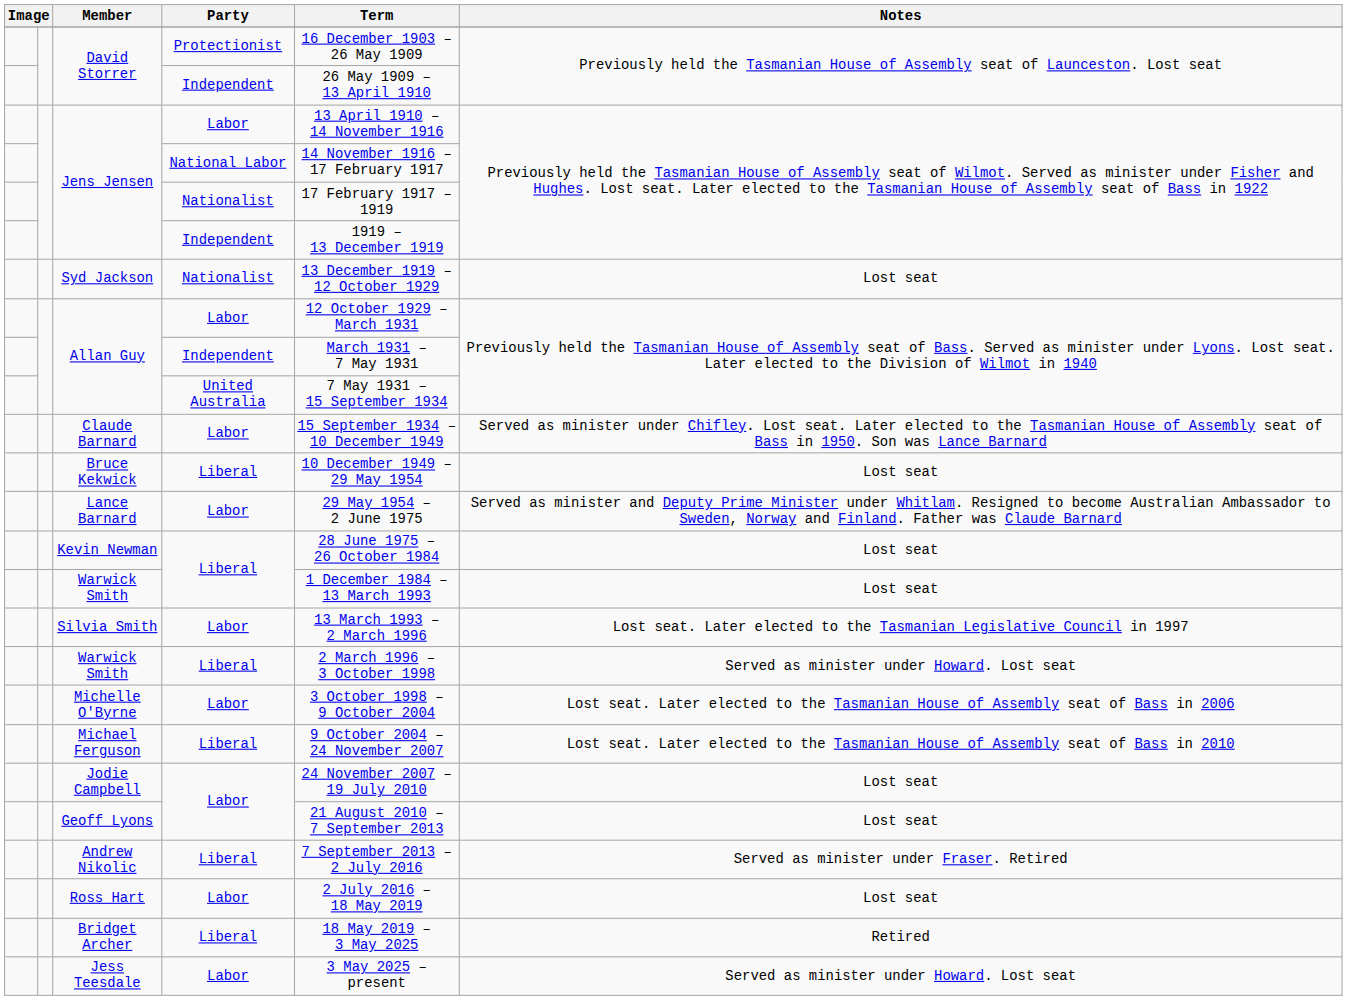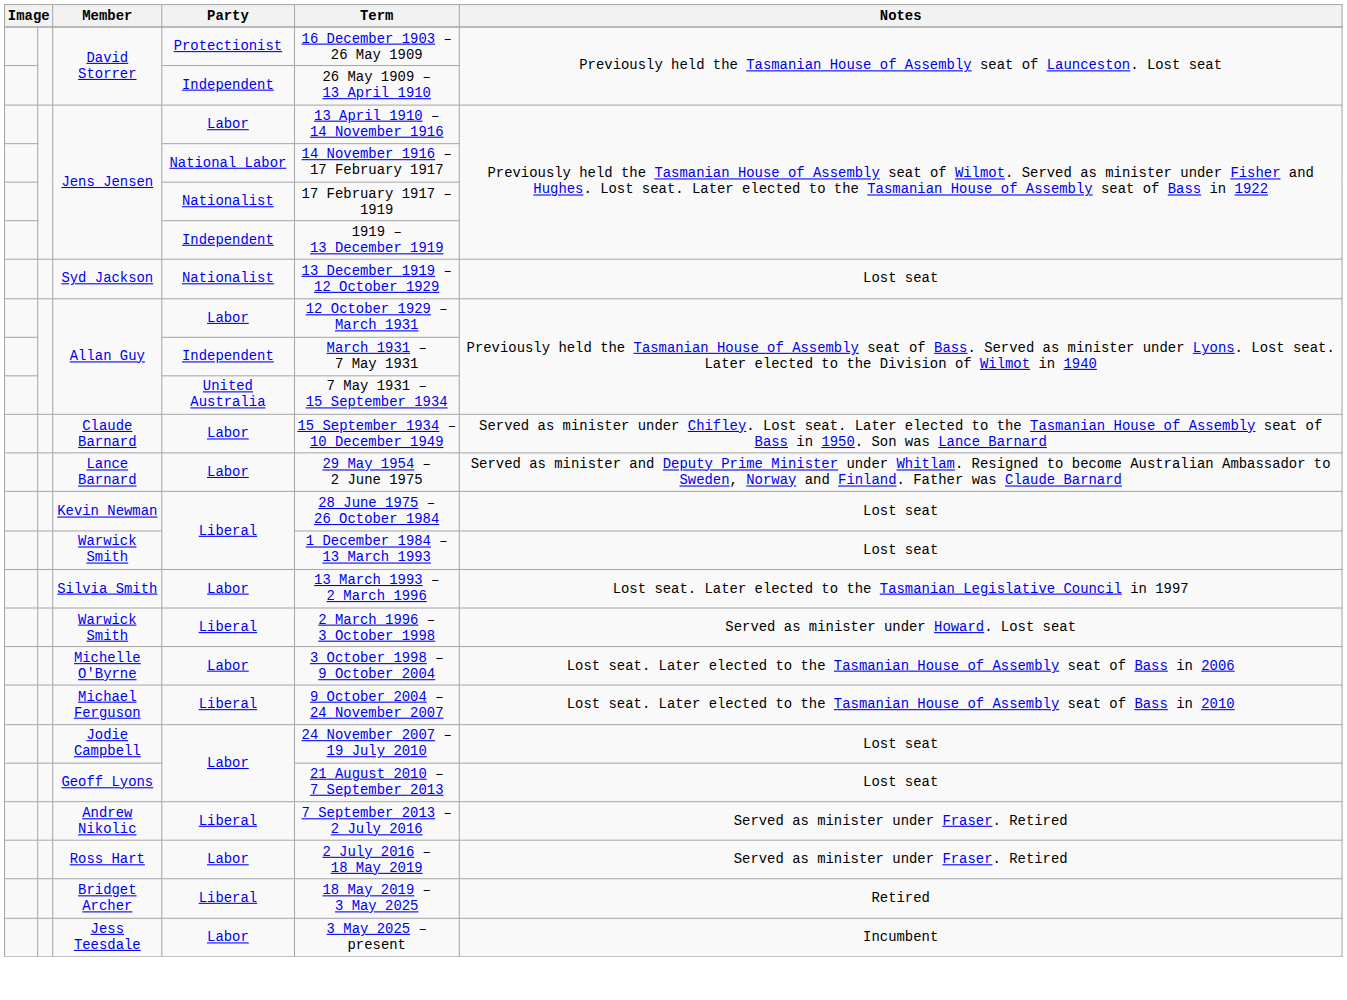- row: Bruce Kekwick | Liberal | 10 December 1949 – 29 May 1954 | Lost seat
Ross Hart | Notes: Lost seat -> Served as minister under Fraser. Retired
Jess Teesdale | Notes: Served as minister under Howard. Lost seat -> Incumbent
